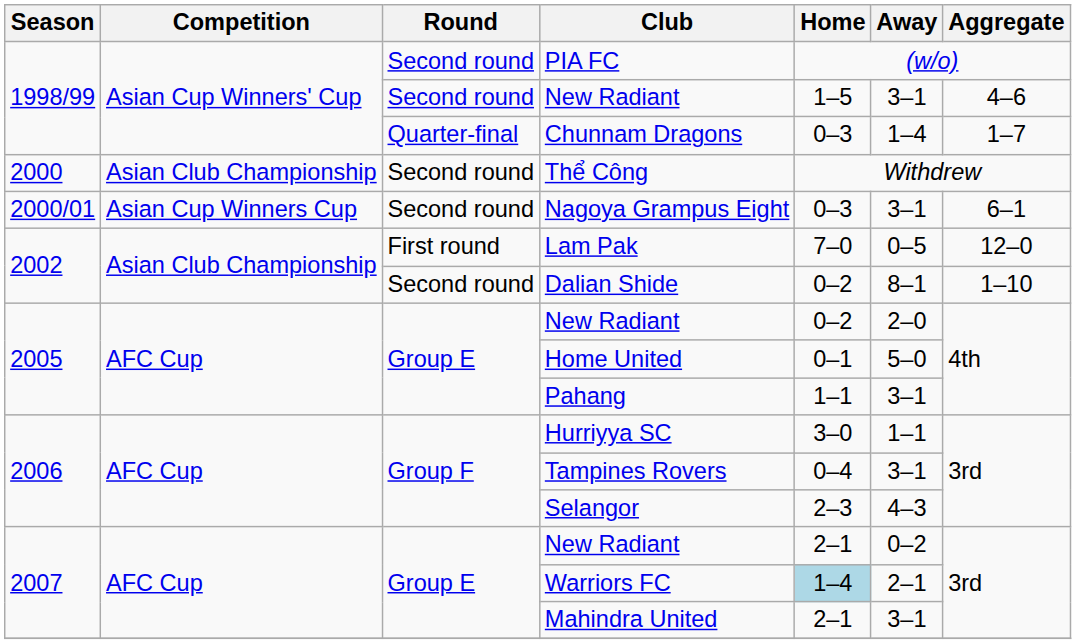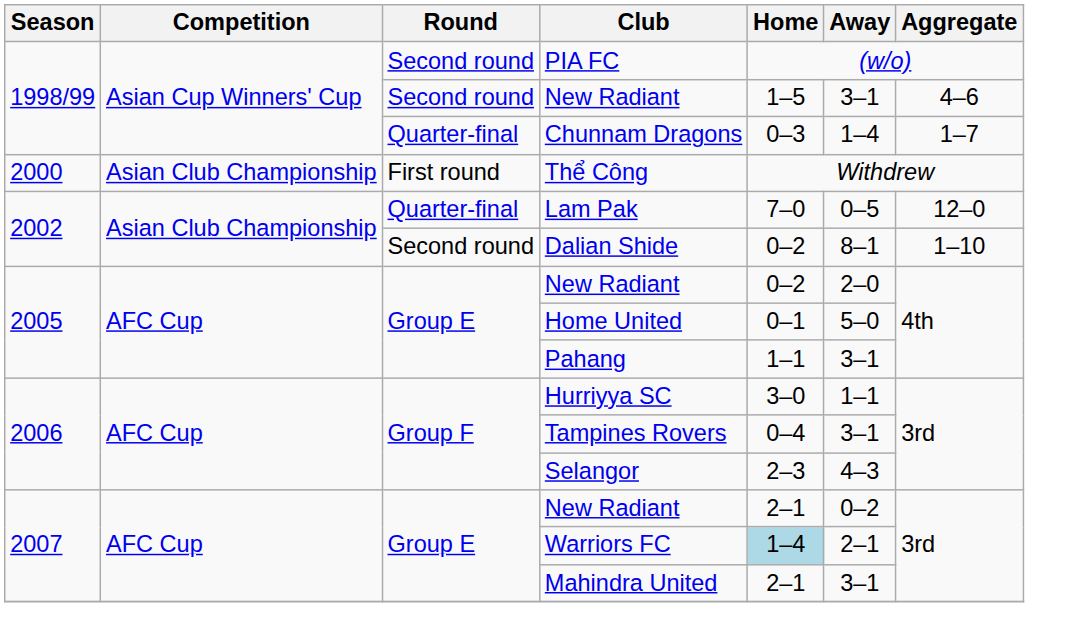Thể Công | Round: Second round -> First round
- row: 2000/01 | Asian Cup Winners Cup | Second round | Nagoya Grampus Eight | 0–3 | 3–1 | 6–1
Lam Pak | Round: First round -> Quarter-final
